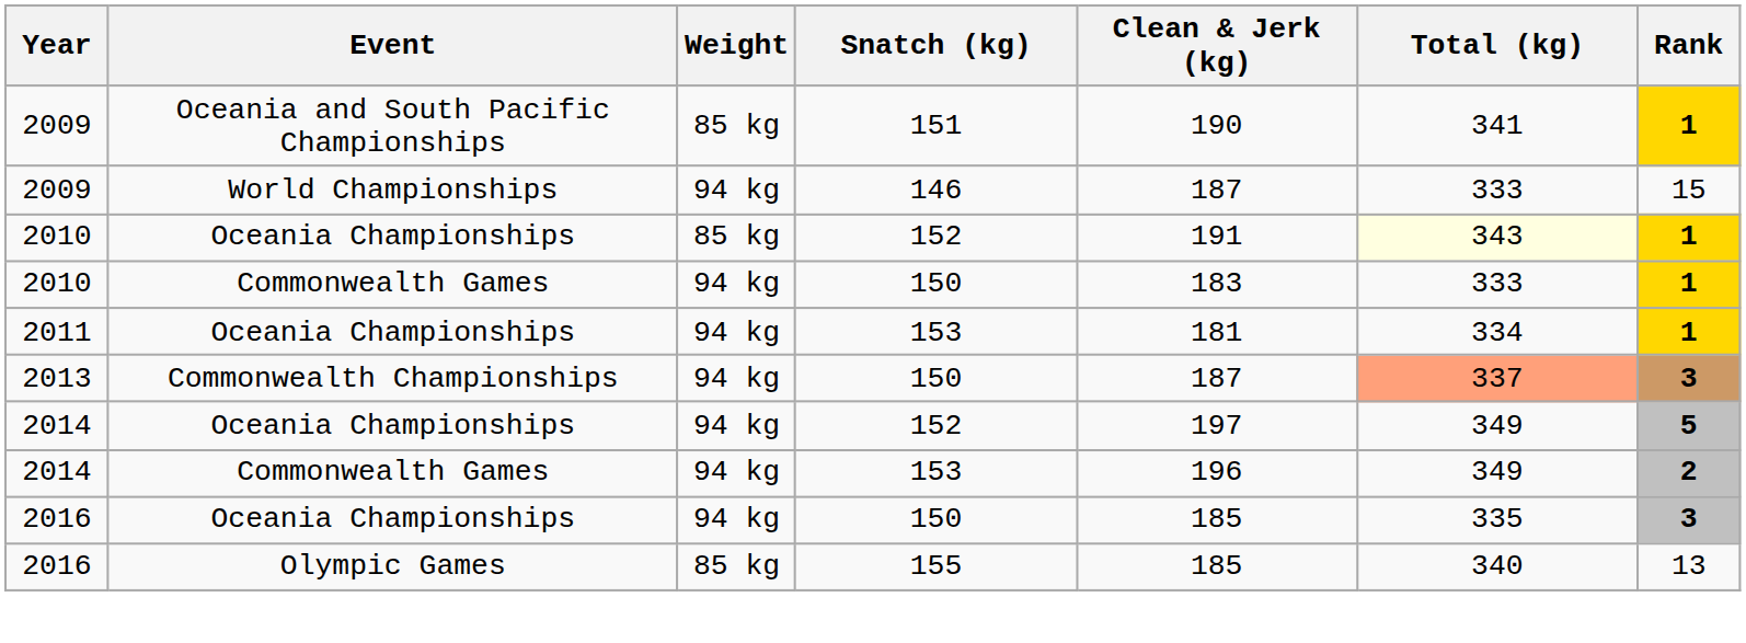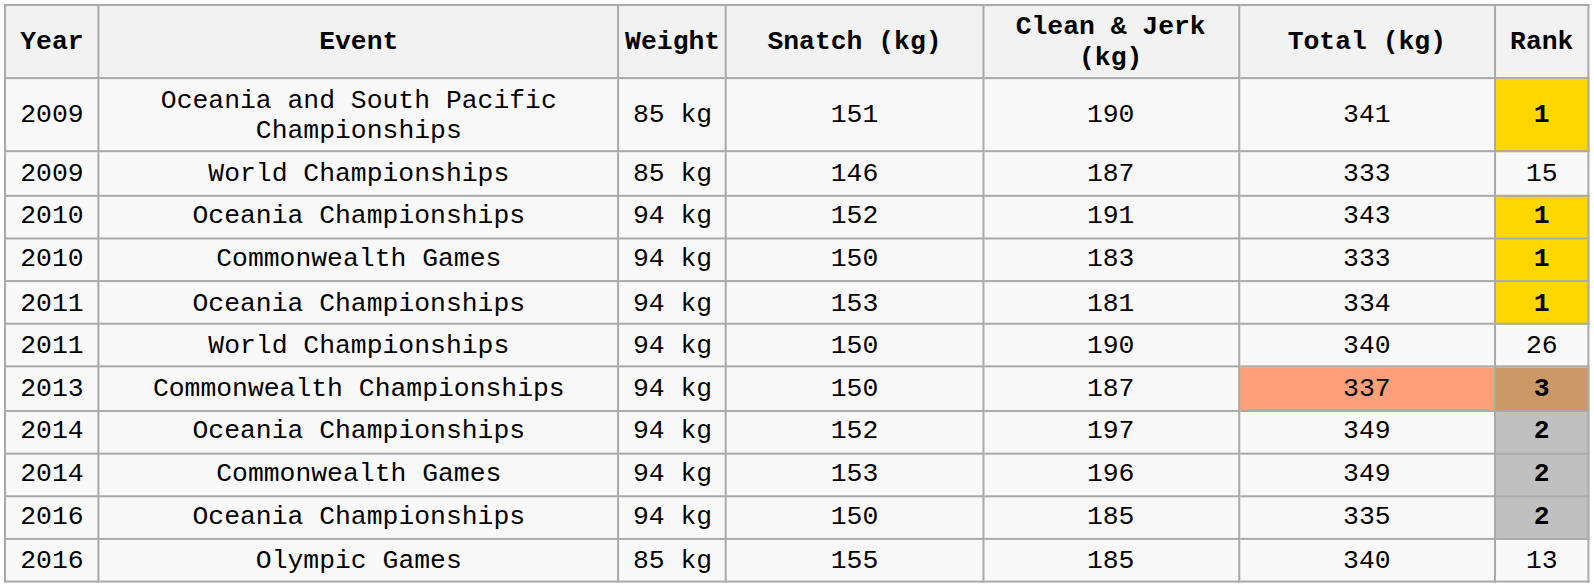2009 / World Championships | Weight: 94 kg -> 85 kg
2010 / Oceania Championships | Weight: 85 kg -> 94 kg
2010 / Oceania Championships | Total (kg): lightyellow background -> no background
+ row: 2011 | World Championships | 94 kg | 150 | 190 | 340 | 26
2014 / Oceania Championships | Rank: 5 -> 2
2016 / Oceania Championships | Rank: 3 -> 2
